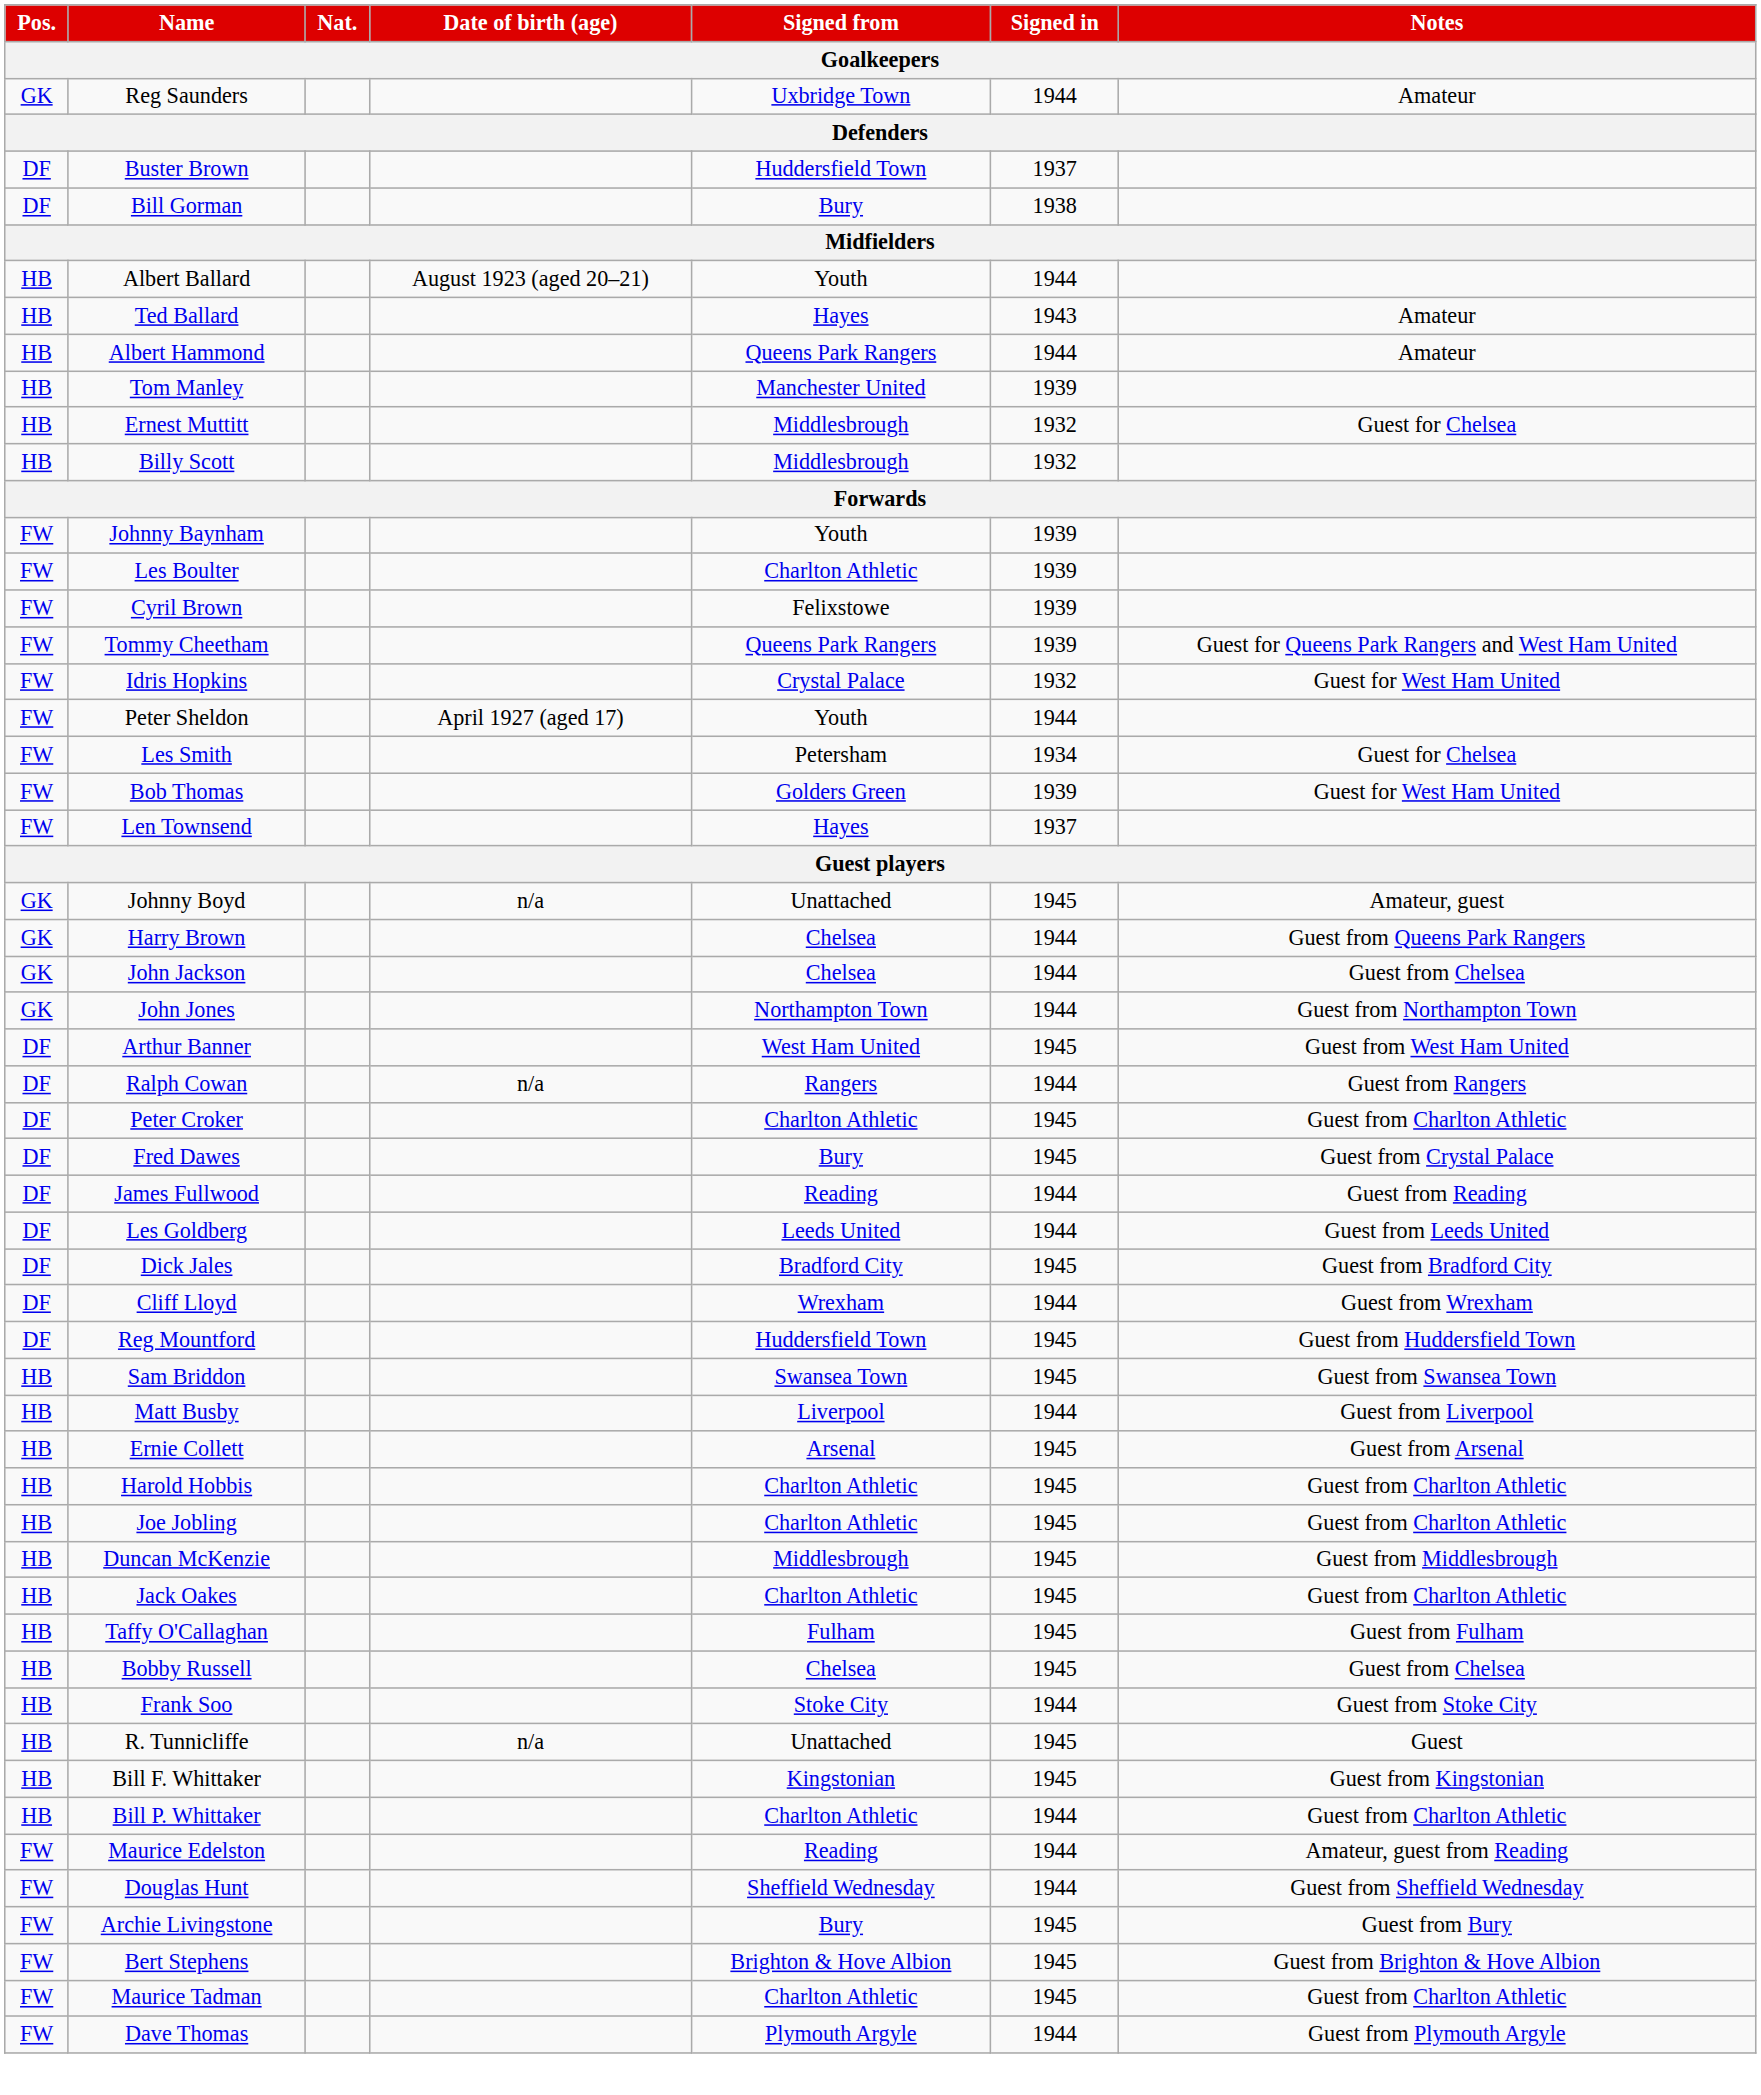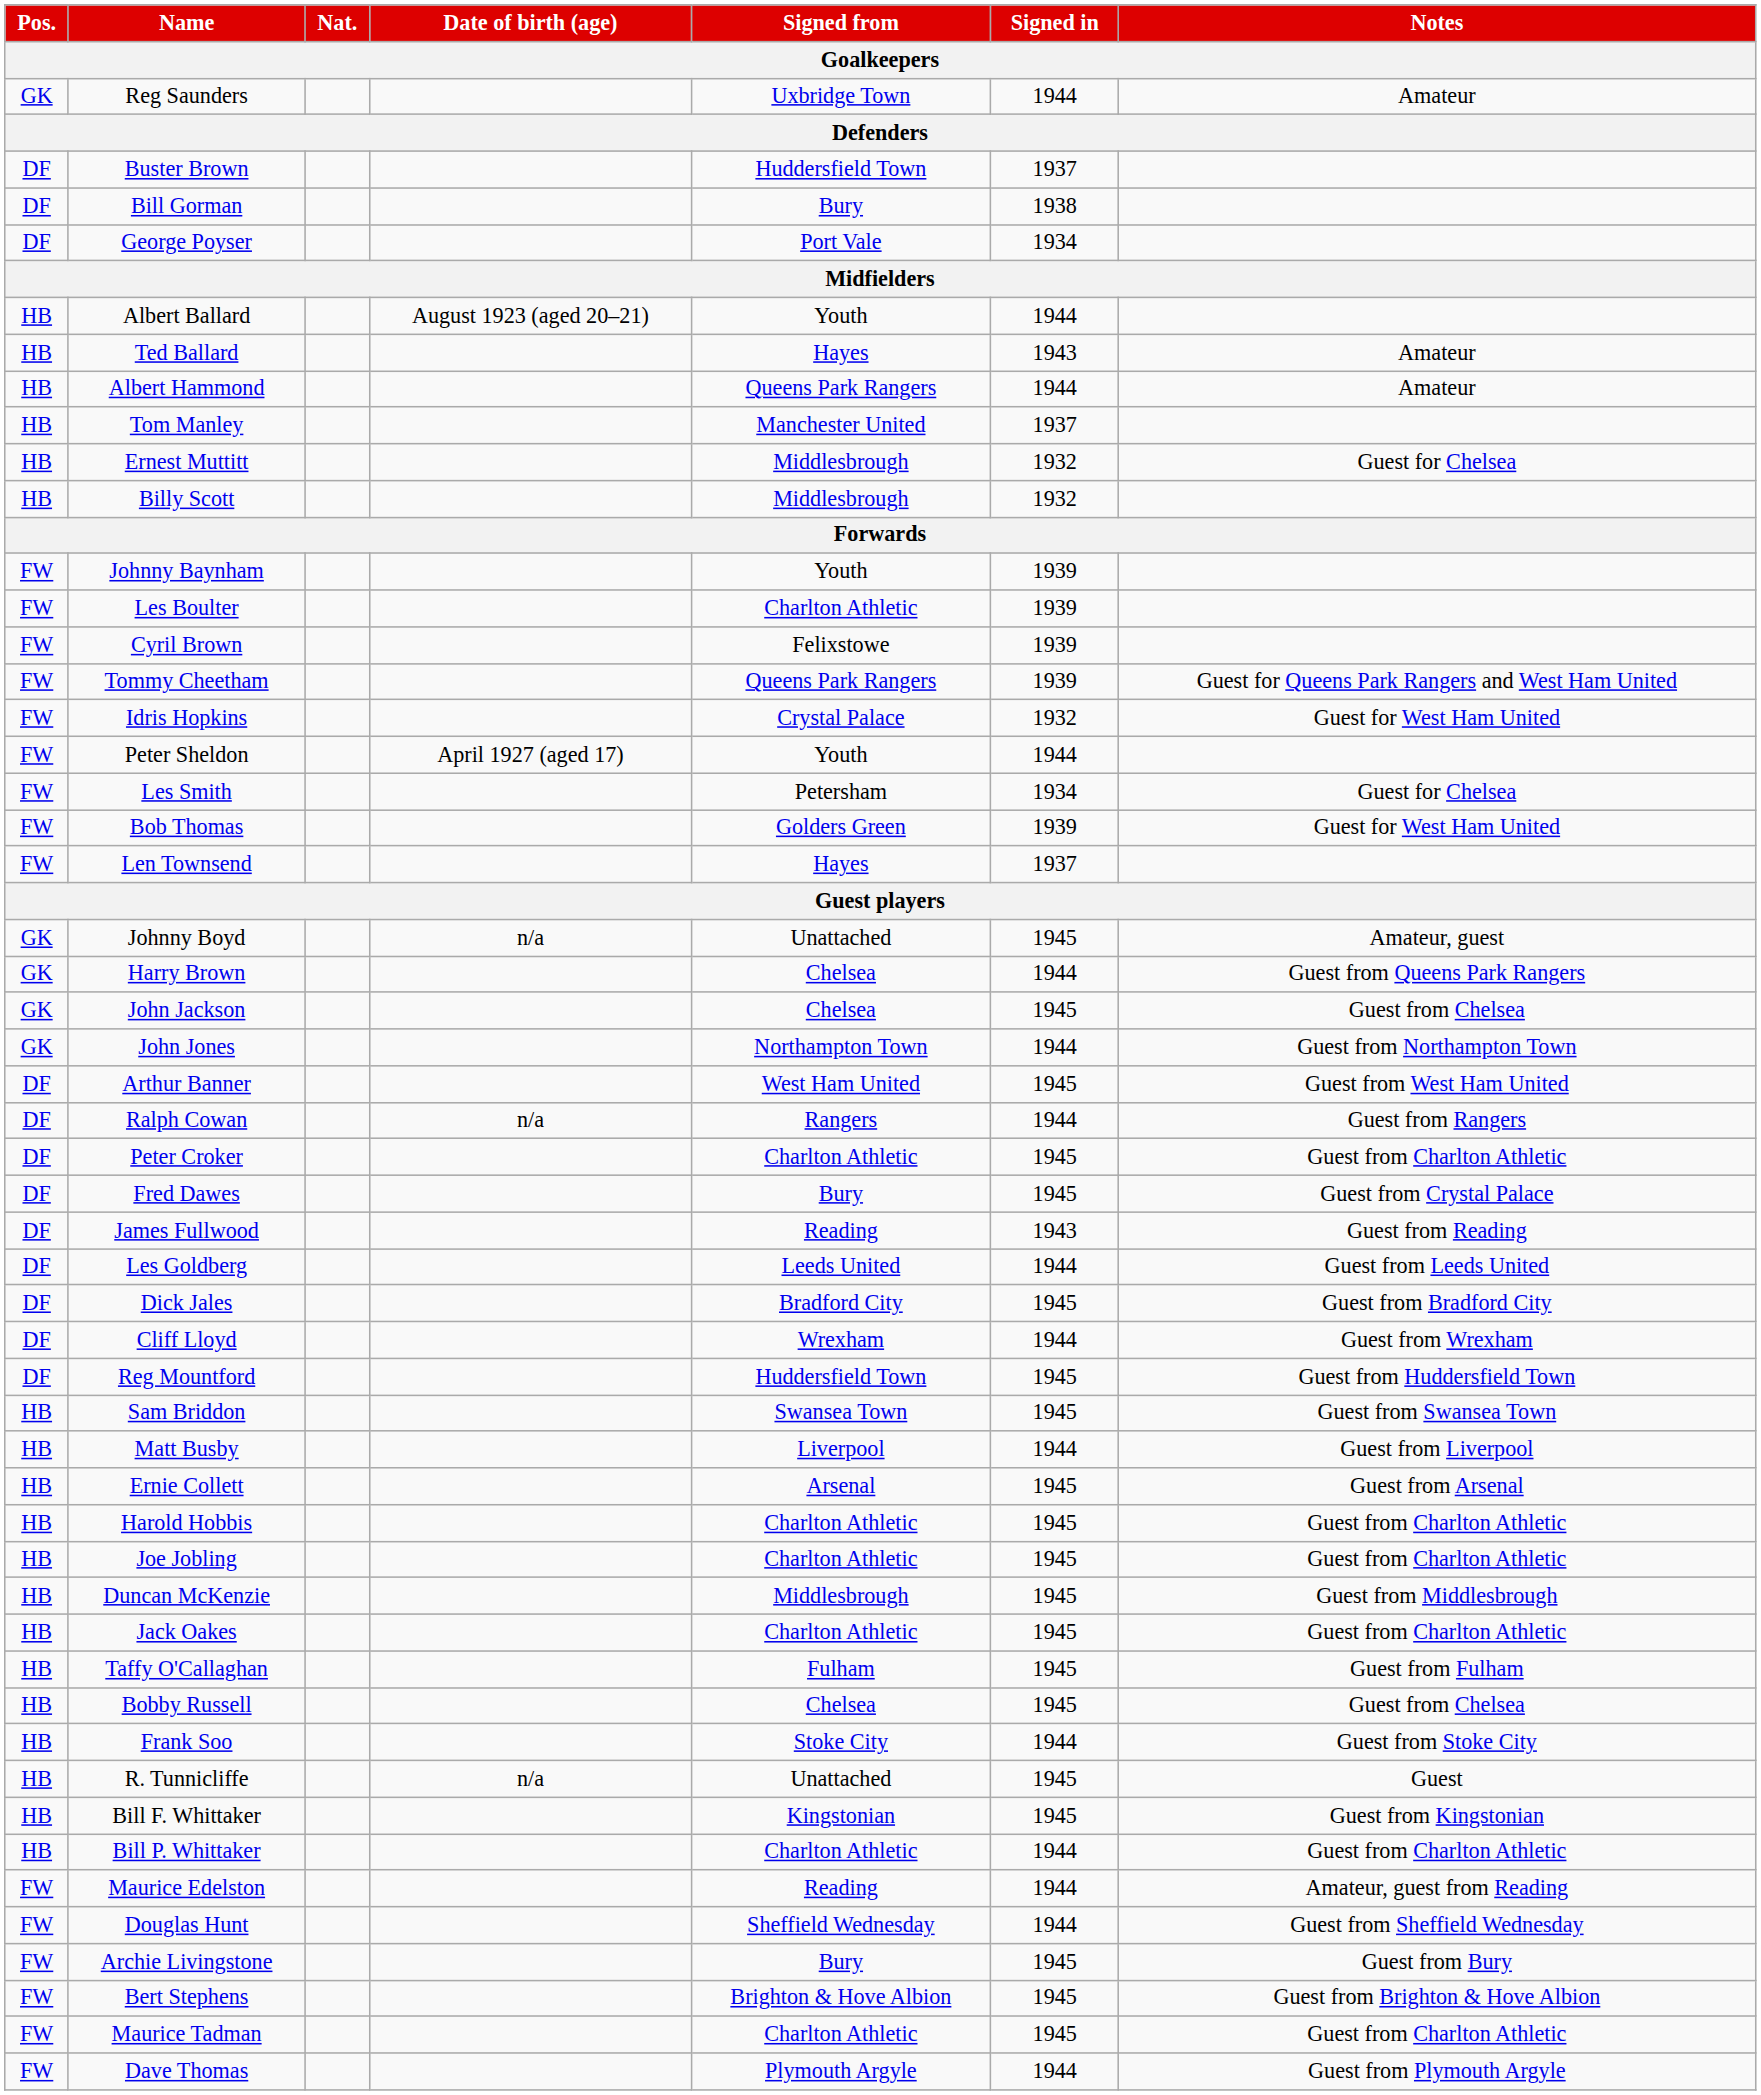+ row: DF | George Poyser | Port Vale | 1934
Tom Manley | Signed in: 1939 -> 1937
John Jackson | Signed in: 1944 -> 1945
James Fullwood | Signed in: 1944 -> 1943
